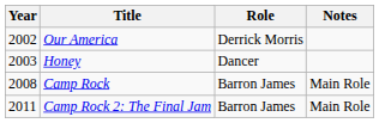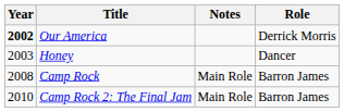columns swapped: Role <-> Notes
Our America | Year: normal -> bold
Camp Rock 2: The Final Jam | Year: 2011 -> 2010
